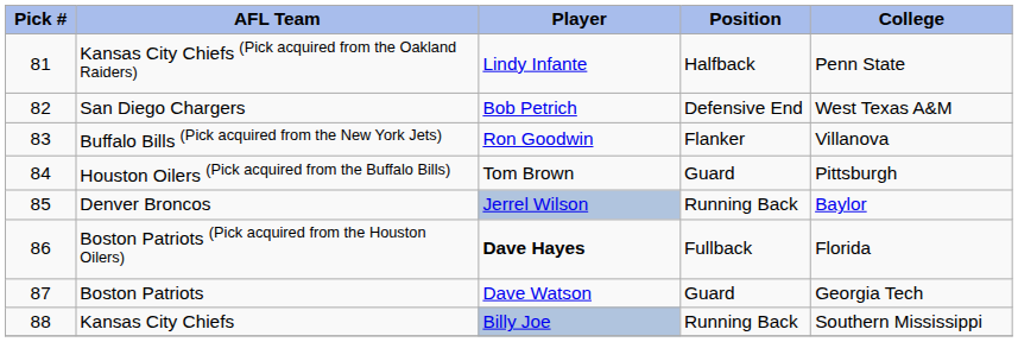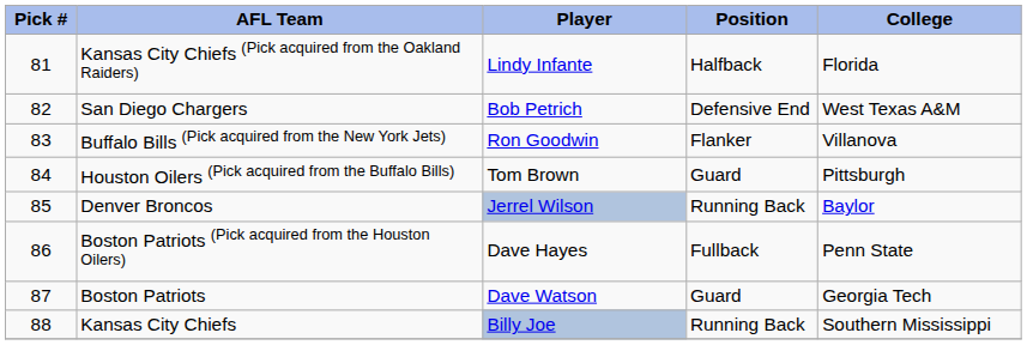Kansas City Chiefs (Pick acquired from the Oakland Raiders) | College: Penn State -> Florida
Boston Patriots (Pick acquired from the Houston Oilers) | Player: bold -> normal
Boston Patriots (Pick acquired from the Houston Oilers) | College: Florida -> Penn State
